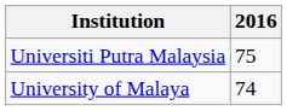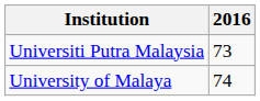Universiti Putra Malaysia | 2016: 75 -> 73
